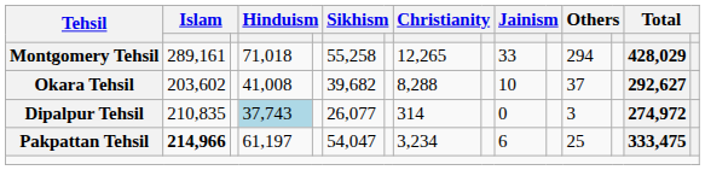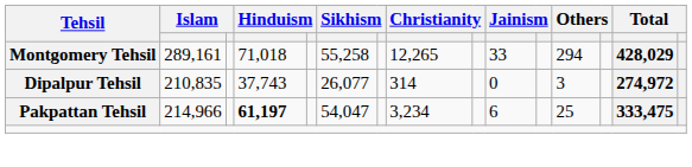- row: Okara Tehsil | 203,602 | 41,008 | 39,682 | 8,288 | 10 | 37 | 292,627
Dipalpur Tehsil | column 4: lightblue background -> no background
Pakpattan Tehsil | column 2: bold -> normal
Pakpattan Tehsil | column 4: normal -> bold
